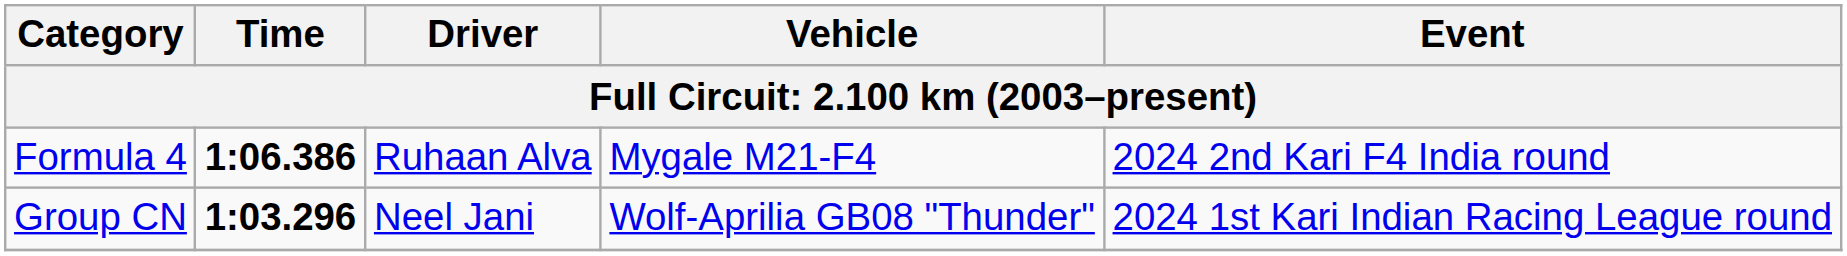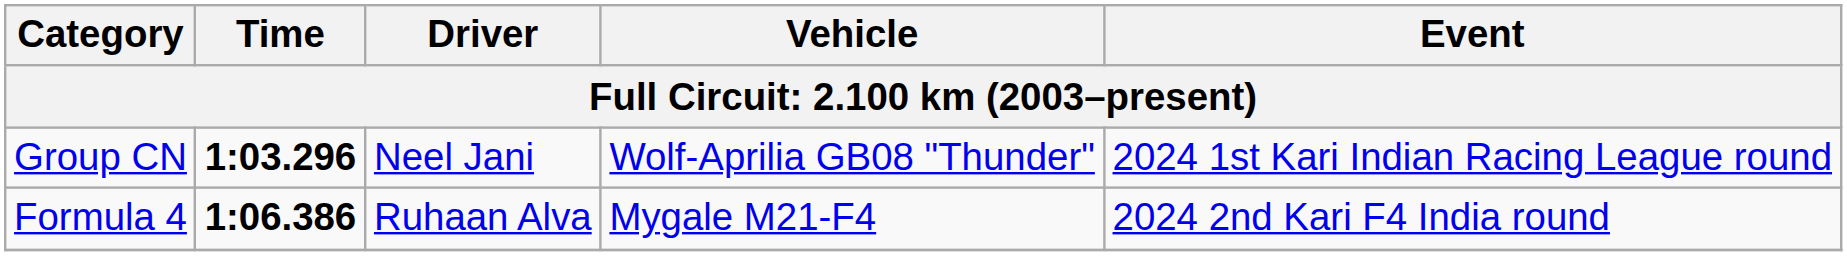rows swapped: Group CN <-> Formula 4
